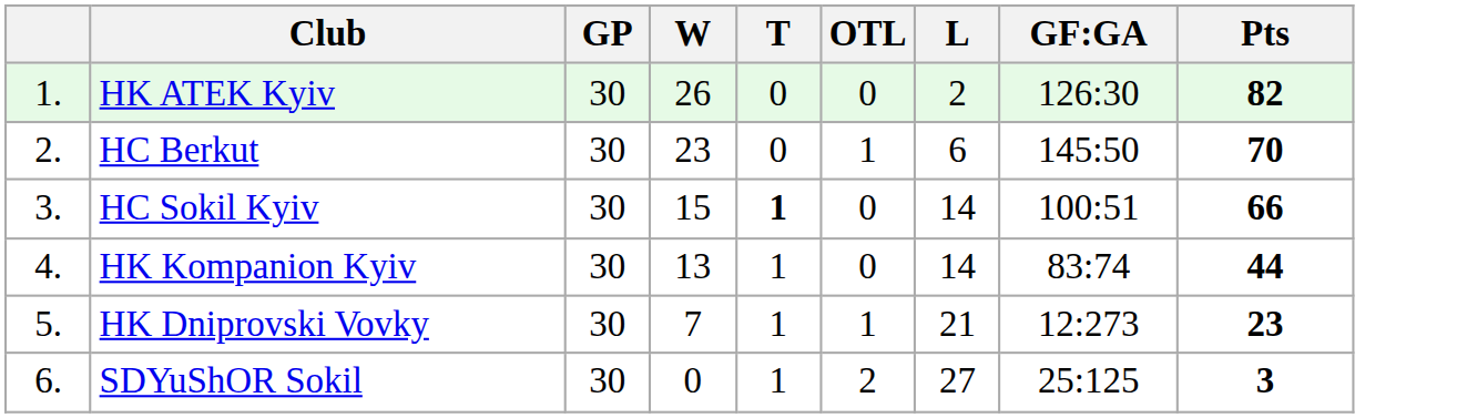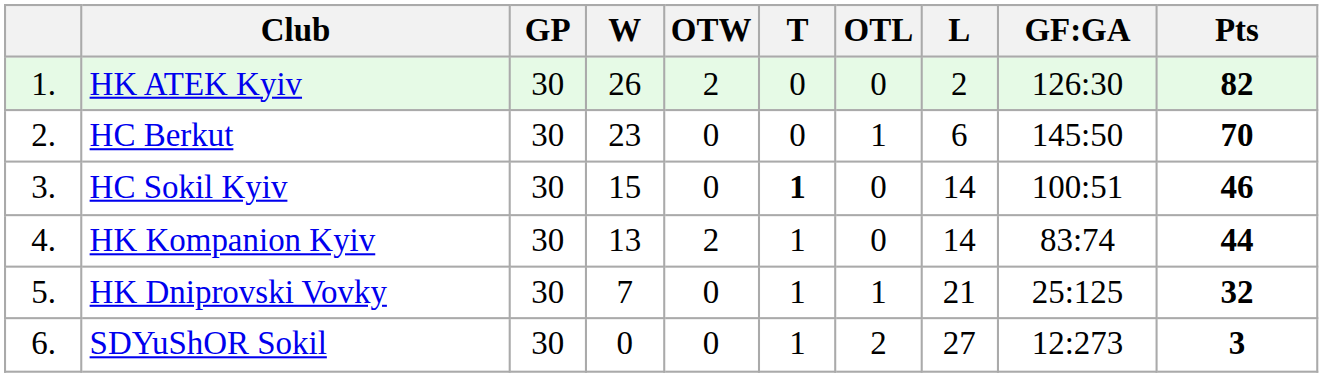+ column: OTW | 2 | 0 | 0 | 2 | 0 | 0
HC Sokil Kyiv | Pts: 66 -> 46
HK Dniprovski Vovky | GF:GA: 12:273 -> 25:125
HK Dniprovski Vovky | Pts: 23 -> 32
SDYuShOR Sokil | GF:GA: 25:125 -> 12:273
